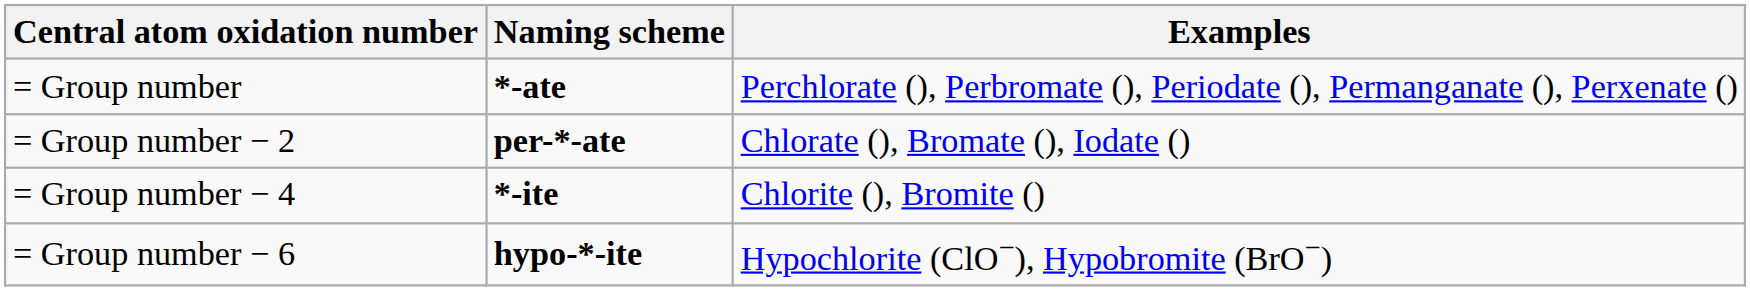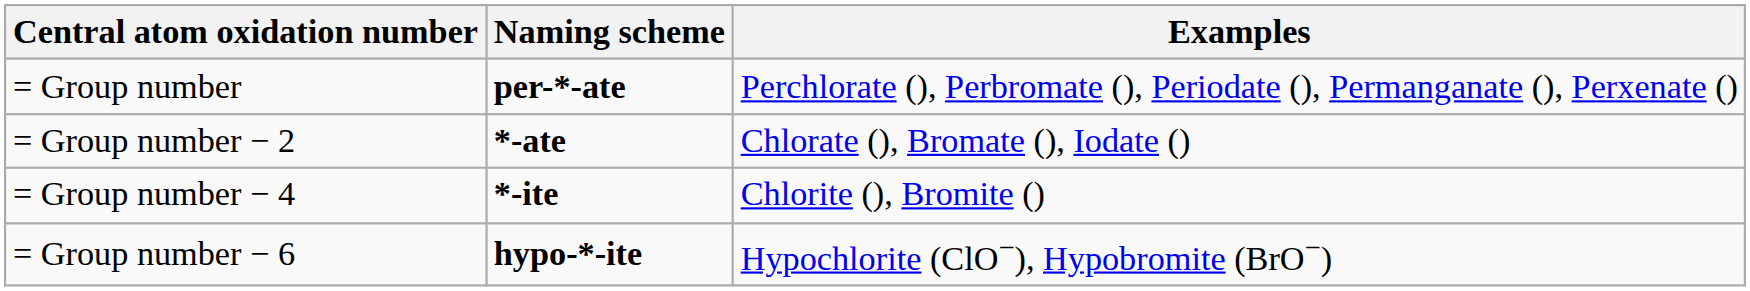= Group number | Naming scheme: *-ate -> per-*-ate
= Group number − 2 | Naming scheme: per-*-ate -> *-ate
